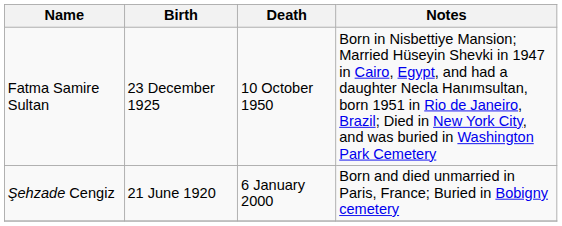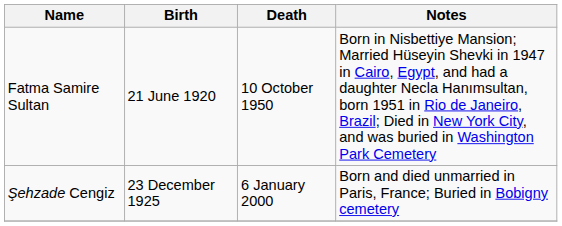Fatma Samire Sultan | Birth: 23 December 1925 -> 21 June 1920
Şehzade Cengiz | Birth: 21 June 1920 -> 23 December 1925
